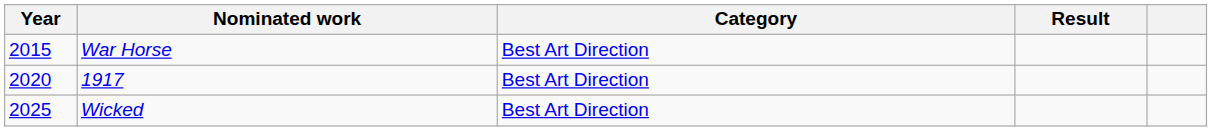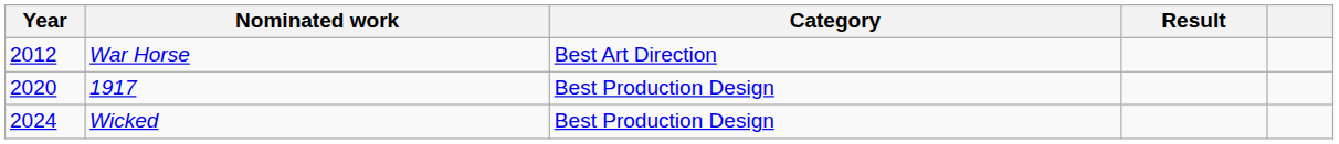War Horse | Year: 2015 -> 2012
1917 | Category: Best Art Direction -> Best Production Design
Wicked | Year: 2025 -> 2024
Wicked | Category: Best Art Direction -> Best Production Design
